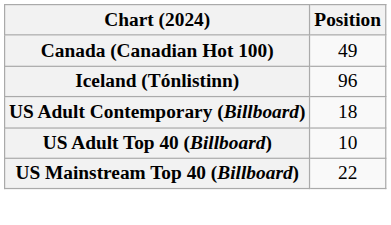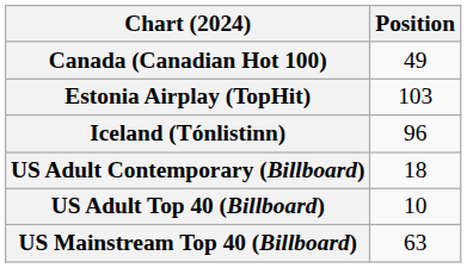+ row: Estonia Airplay (TopHit) | 103
US Mainstream Top 40 (Billboard) | Position: 22 -> 63
